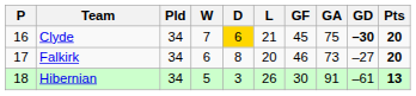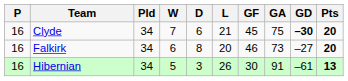Clyde | D: gold background -> no background
Falkirk | P: 17 -> 16
Hibernian | P: 18 -> 16
